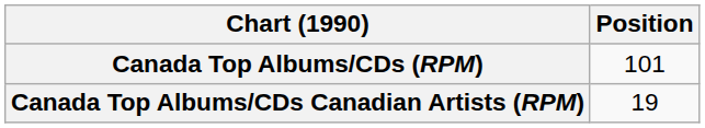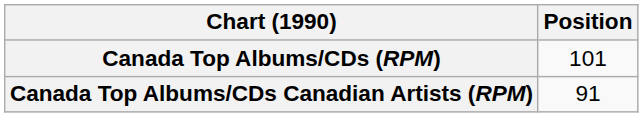Canada Top Albums/CDs Canadian Artists (RPM) | Position: 19 -> 91
